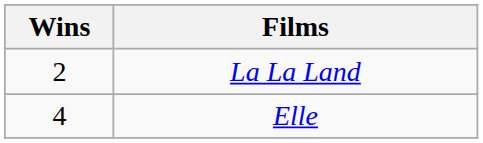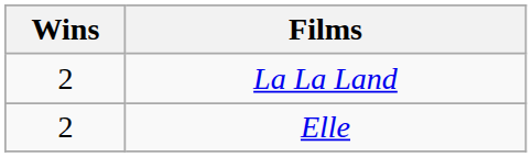Elle | Wins: 4 -> 2
